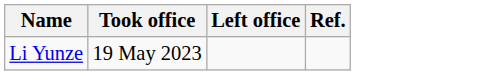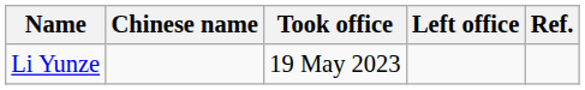+ column: Chinese name
